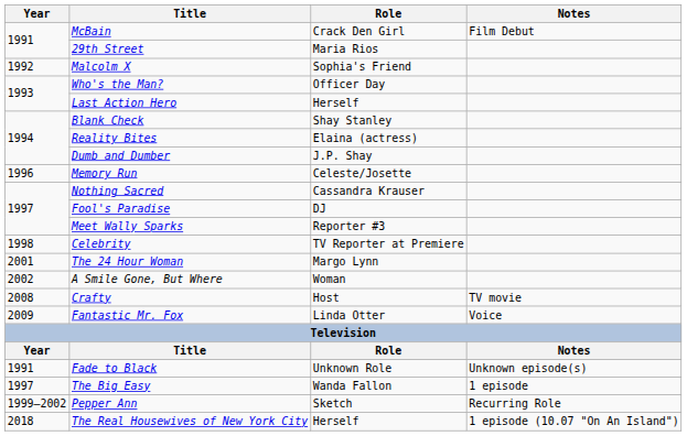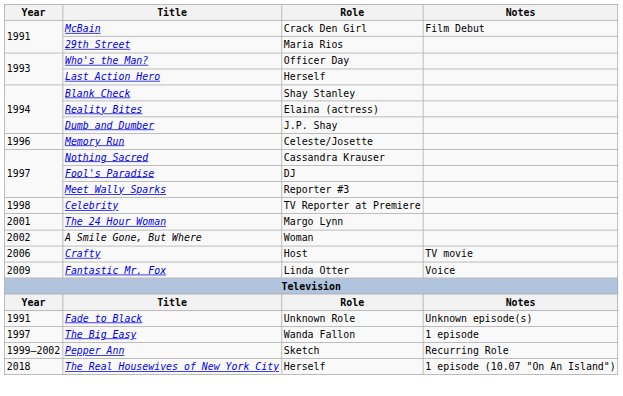- row: 1992 | Malcolm X | Sophia's Friend
Crafty | Year: 2008 -> 2006
